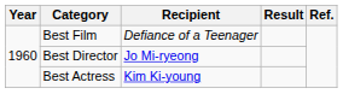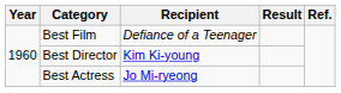Best Director | Recipient: Jo Mi-ryeong -> Kim Ki-young
Best Actress | Recipient: Kim Ki-young -> Jo Mi-ryeong
